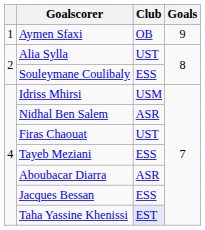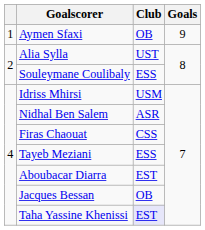Firas Chaouat | Club: UST -> CSS
Aboubacar Diarra | Club: ASR -> EST
Jacques Bessan | Club: ESS -> OB
